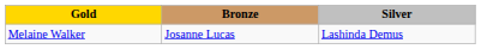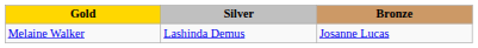columns swapped: Silver <-> Bronze
